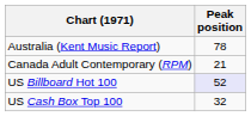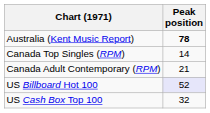Australia (Kent Music Report) | Peak position: normal -> bold
+ row: Canada Top Singles (RPM) | 14
